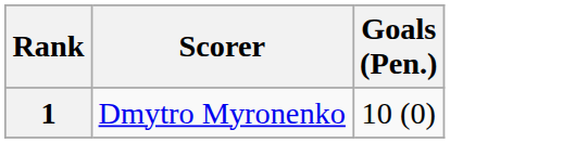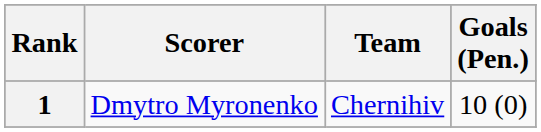+ column: Team | Chernihiv
